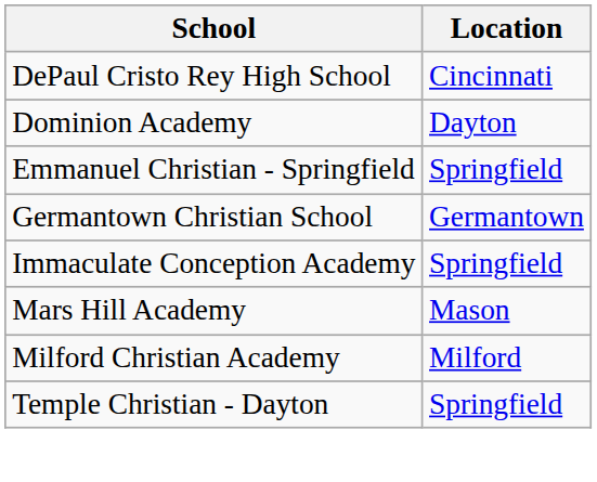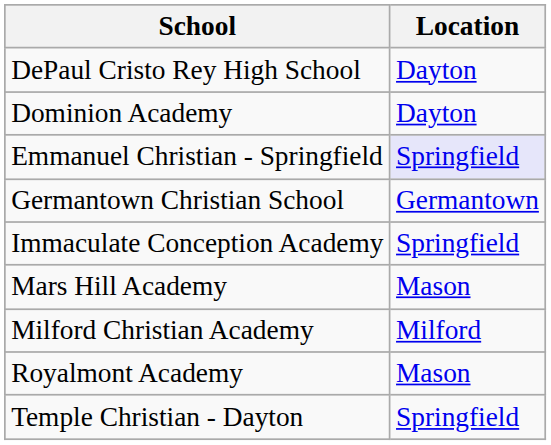DePaul Cristo Rey High School | Location: Cincinnati -> Dayton
Emmanuel Christian - Springfield | Location: no background -> lavender background
+ row: Royalmont Academy | Mason
